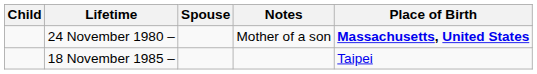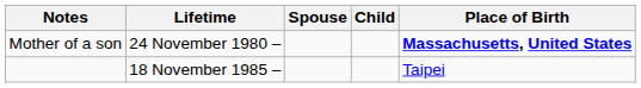columns swapped: Child <-> Notes
